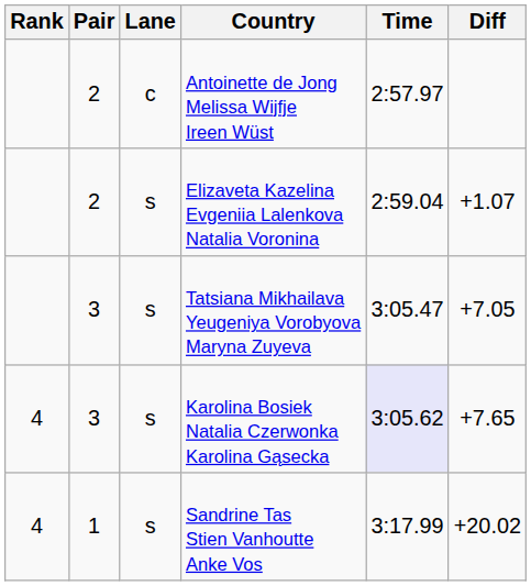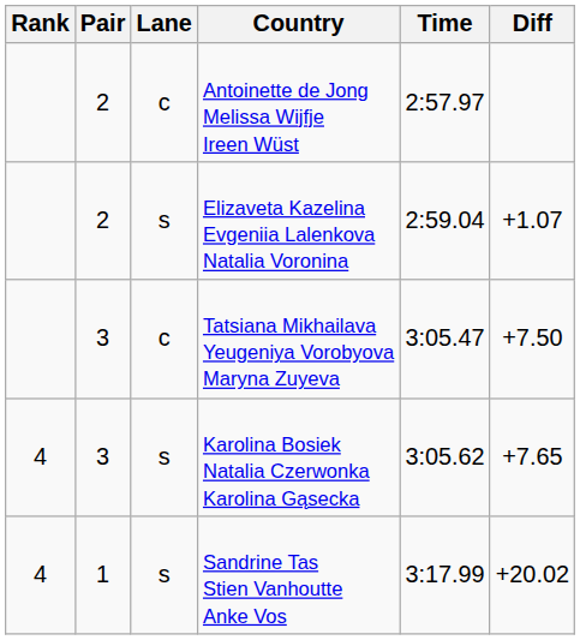Tatsiana Mikhailava Yeugeniya Vorobyova Maryna Zuyeva | Lane: s -> c
Tatsiana Mikhailava Yeugeniya Vorobyova Maryna Zuyeva | Diff: +7.05 -> +7.50
Karolina Bosiek Natalia Czerwonka Karolina Gąsecka | Time: lavender background -> no background
